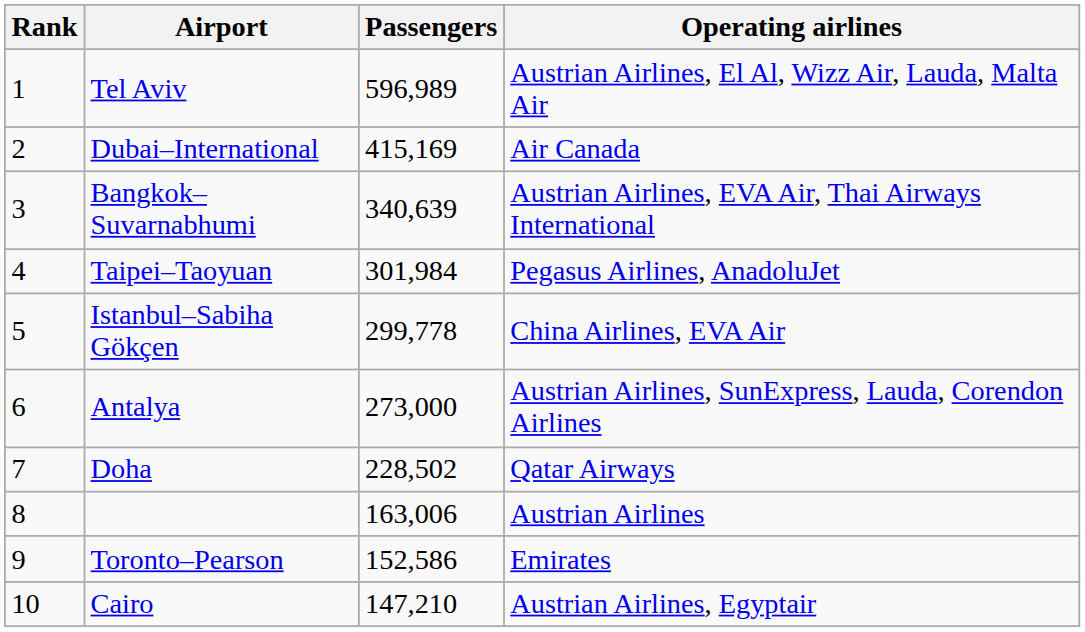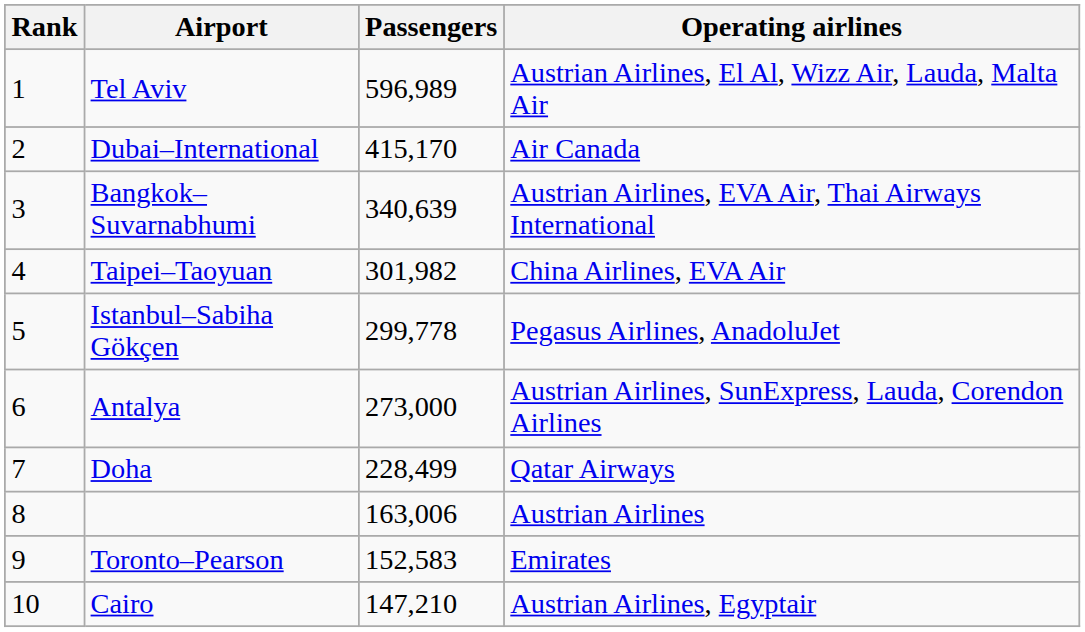Dubai–International | Passengers: 415,169 -> 415,170
Taipei–Taoyuan | Passengers: 301,984 -> 301,982
Taipei–Taoyuan | Operating airlines: Pegasus Airlines, AnadoluJet -> China Airlines, EVA Air
Istanbul–Sabiha Gökçen | Operating airlines: China Airlines, EVA Air -> Pegasus Airlines, AnadoluJet
Doha | Passengers: 228,502 -> 228,499
Toronto–Pearson | Passengers: 152,586 -> 152,583
